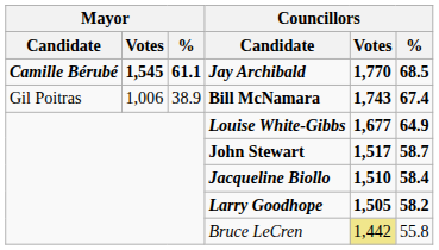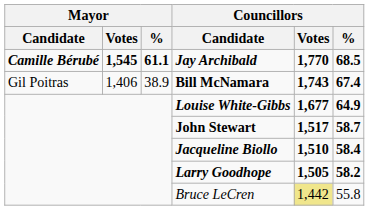Bill McNamara | Mayor / Votes: 1,006 -> 1,406
